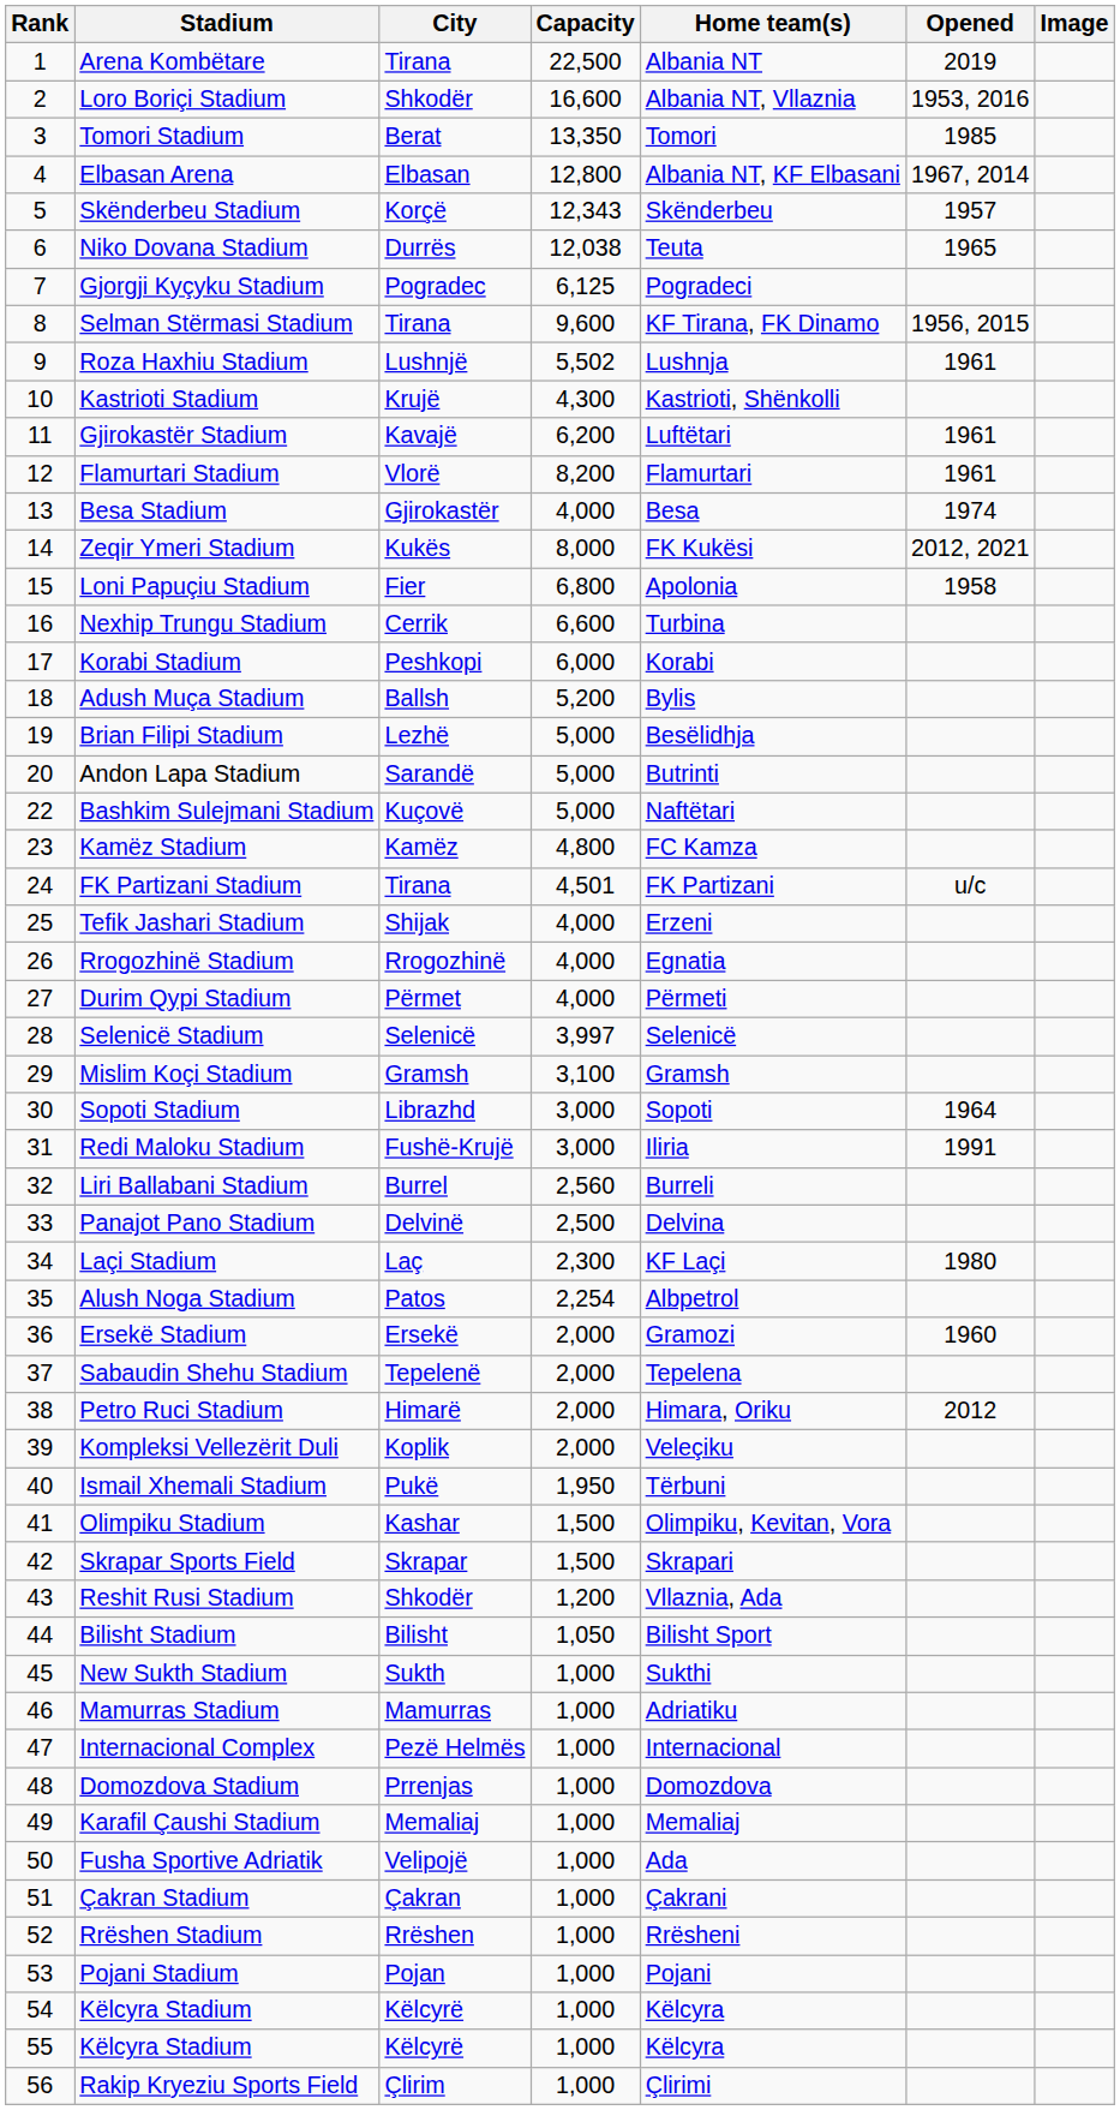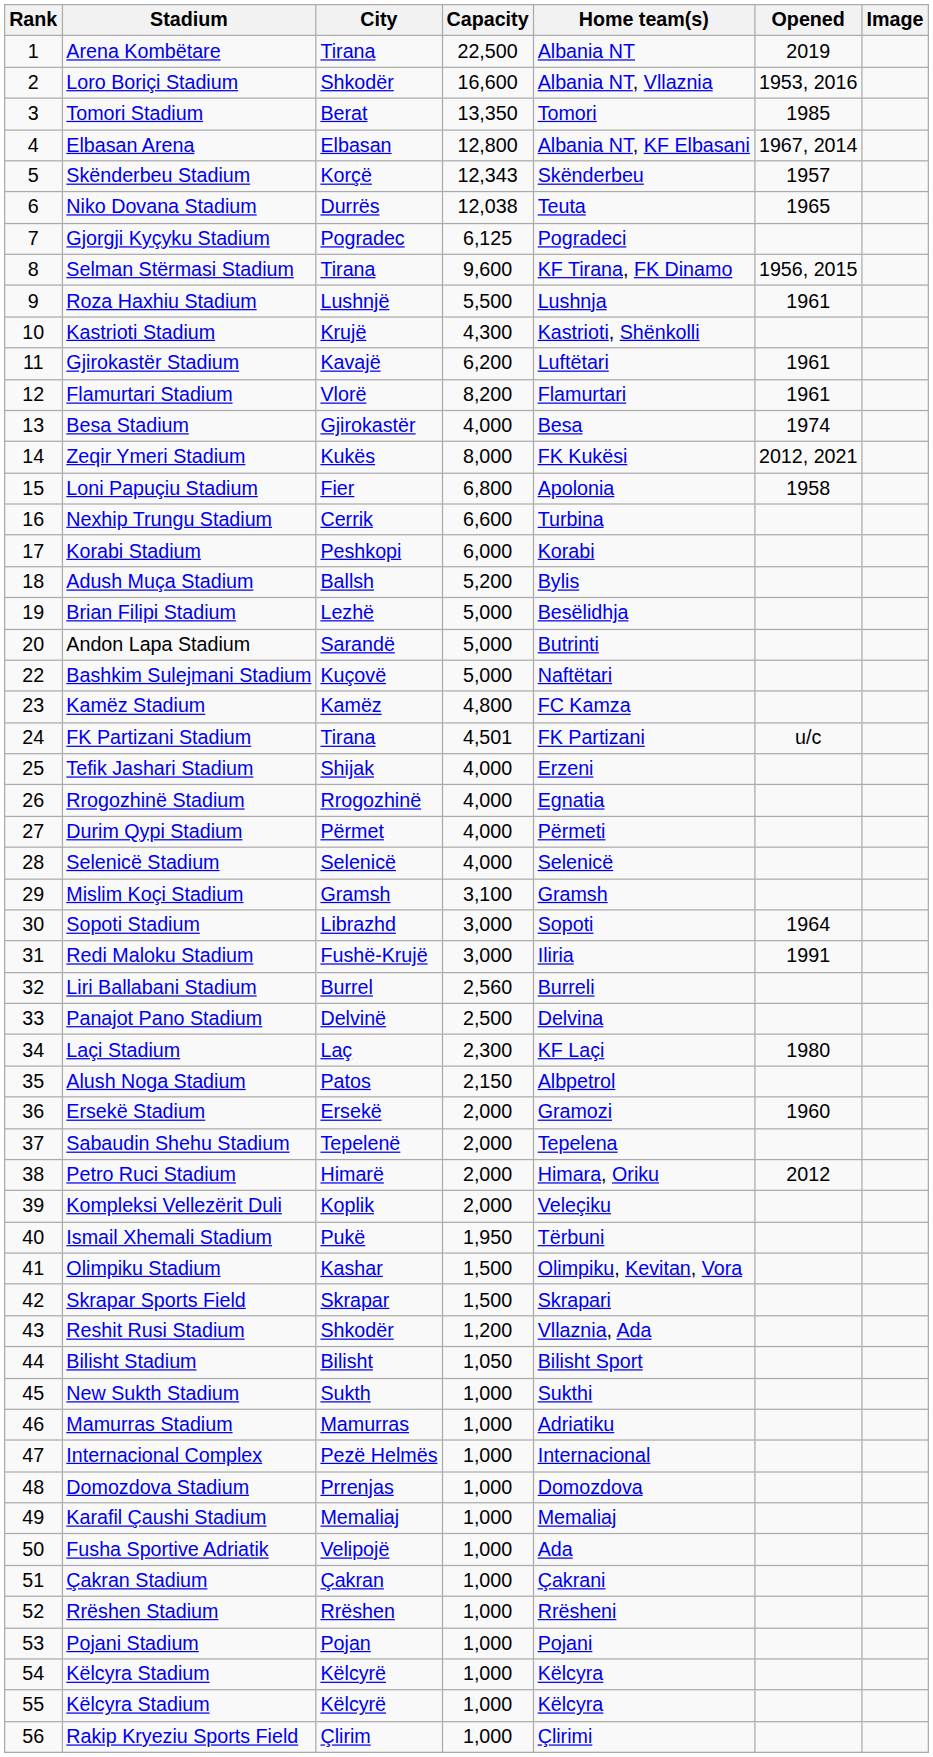Roza Haxhiu Stadium | Capacity: 5,502 -> 5,500
Selenicë Stadium | Capacity: 3,997 -> 4,000
Alush Noga Stadium | Capacity: 2,254 -> 2,150
